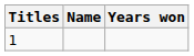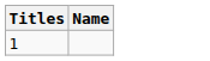- column: Years won
